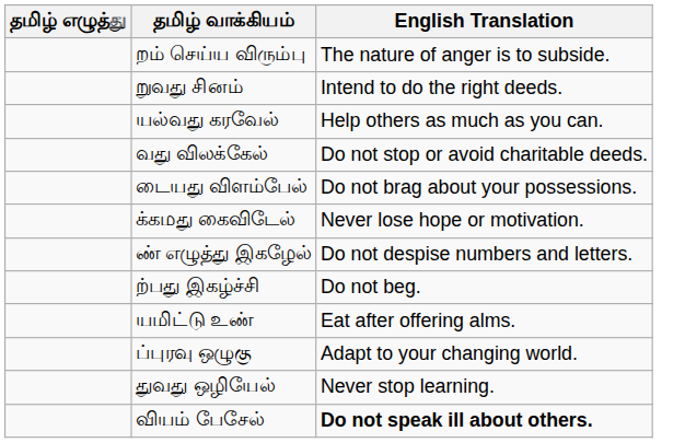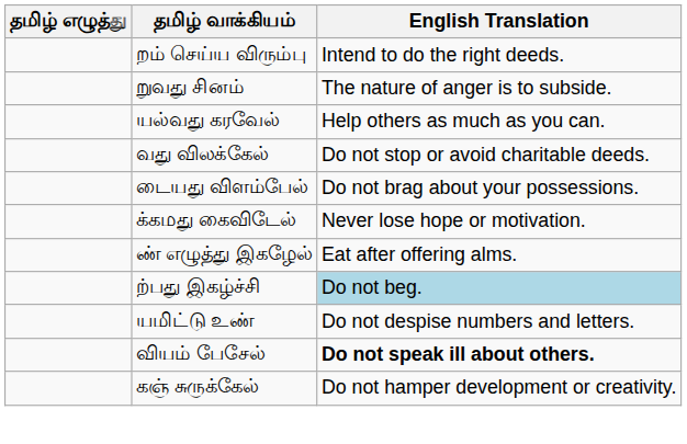றம் செய்ய விரும்பு | English Translation: The nature of anger is to subside. -> Intend to do the right deeds.
றுவது சினம் | English Translation: Intend to do the right deeds. -> The nature of anger is to subside.
ண் எழுத்து இகழேல் | English Translation: Do not despise numbers and letters. -> Eat after offering alms.
ற்பது இகழ்ச்சி | English Translation: no background -> lightblue background
யமிட்டு உண் | English Translation: Eat after offering alms. -> Do not despise numbers and letters.
- row: ப்புரவு ஒழுகு | Adapt to your changing world.
- row: துவது ஒழியேல் | Never stop learning.
+ row: கஞ் சுருக்கேல் | Do not hamper development or creativity.
